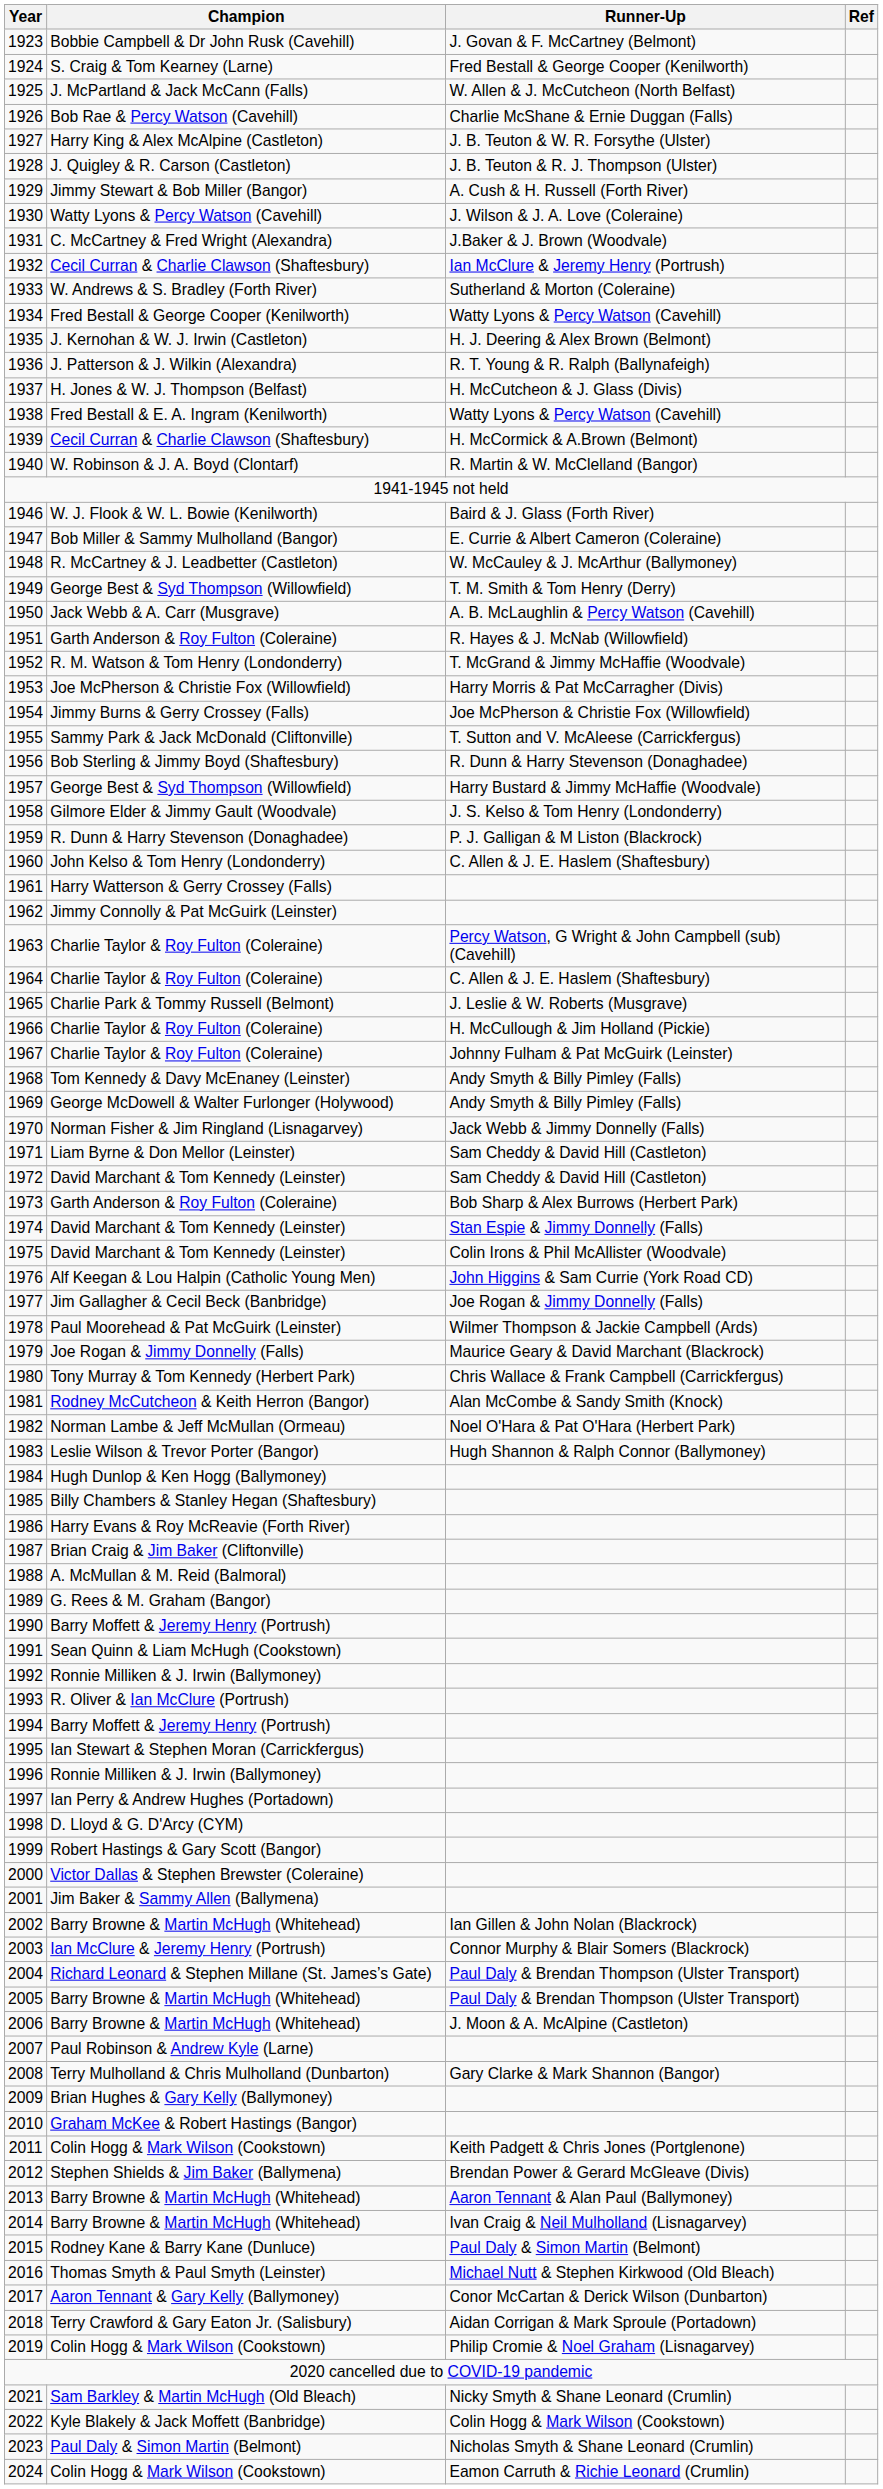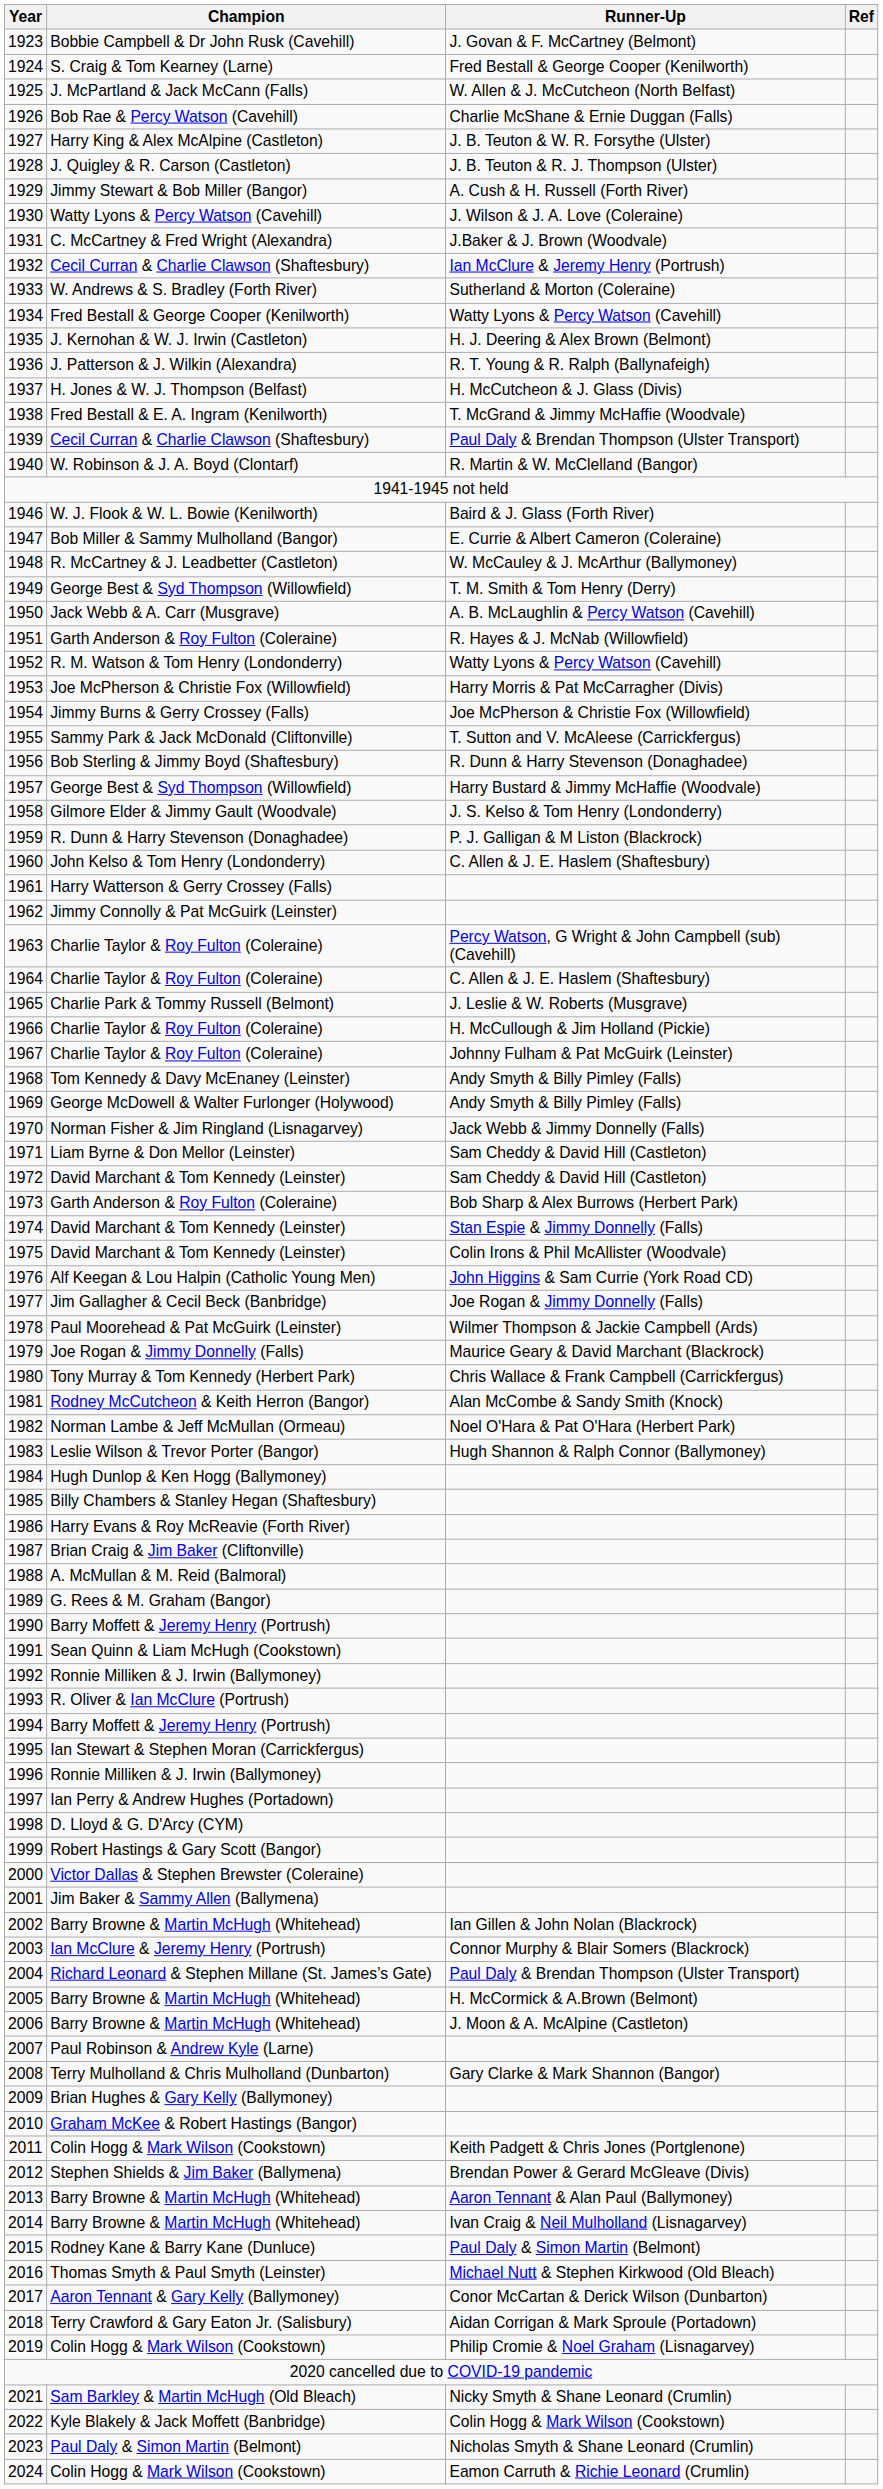1938 | Runner-Up: Watty Lyons & Percy Watson (Cavehill) -> T. McGrand & Jimmy McHaffie (Woodvale)
1939 | Runner-Up: H. McCormick & A.Brown (Belmont) -> Paul Daly & Brendan Thompson (Ulster Transport)
1952 | Runner-Up: T. McGrand & Jimmy McHaffie (Woodvale) -> Watty Lyons & Percy Watson (Cavehill)
2005 | Runner-Up: Paul Daly & Brendan Thompson (Ulster Transport) -> H. McCormick & A.Brown (Belmont)
